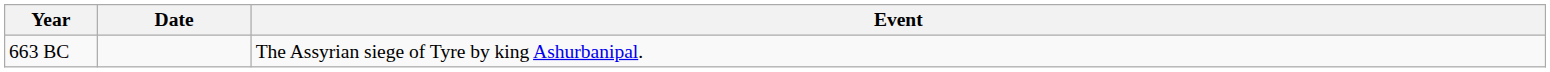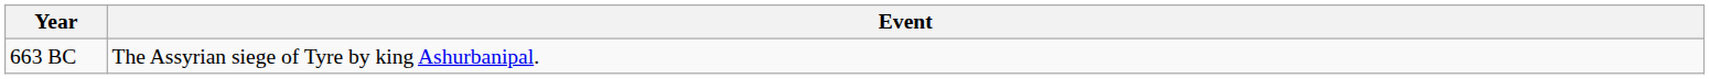- column: Date
